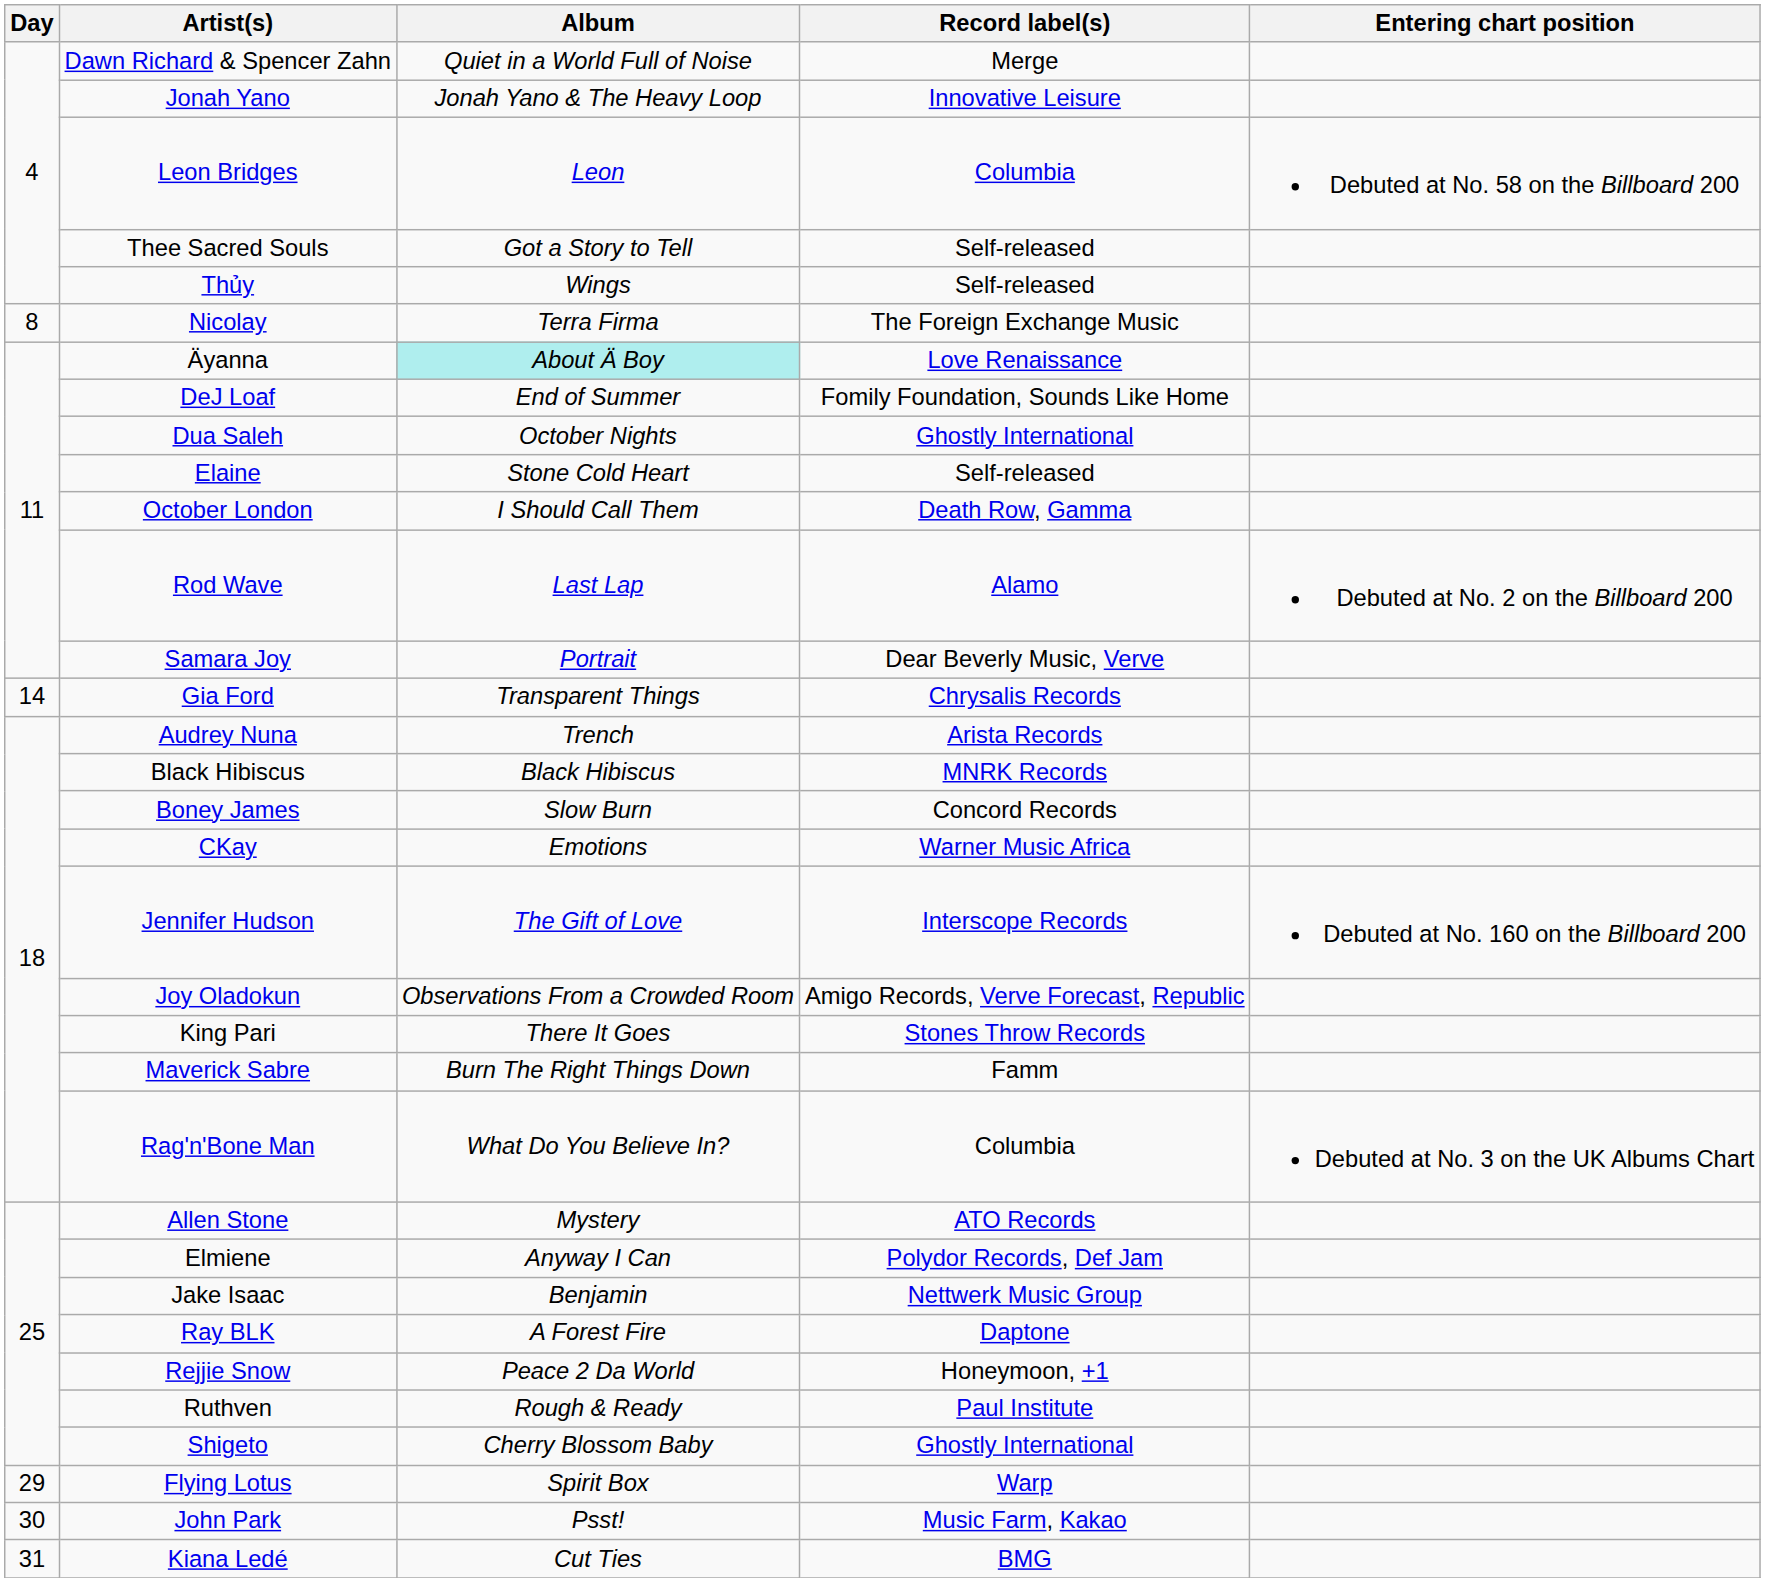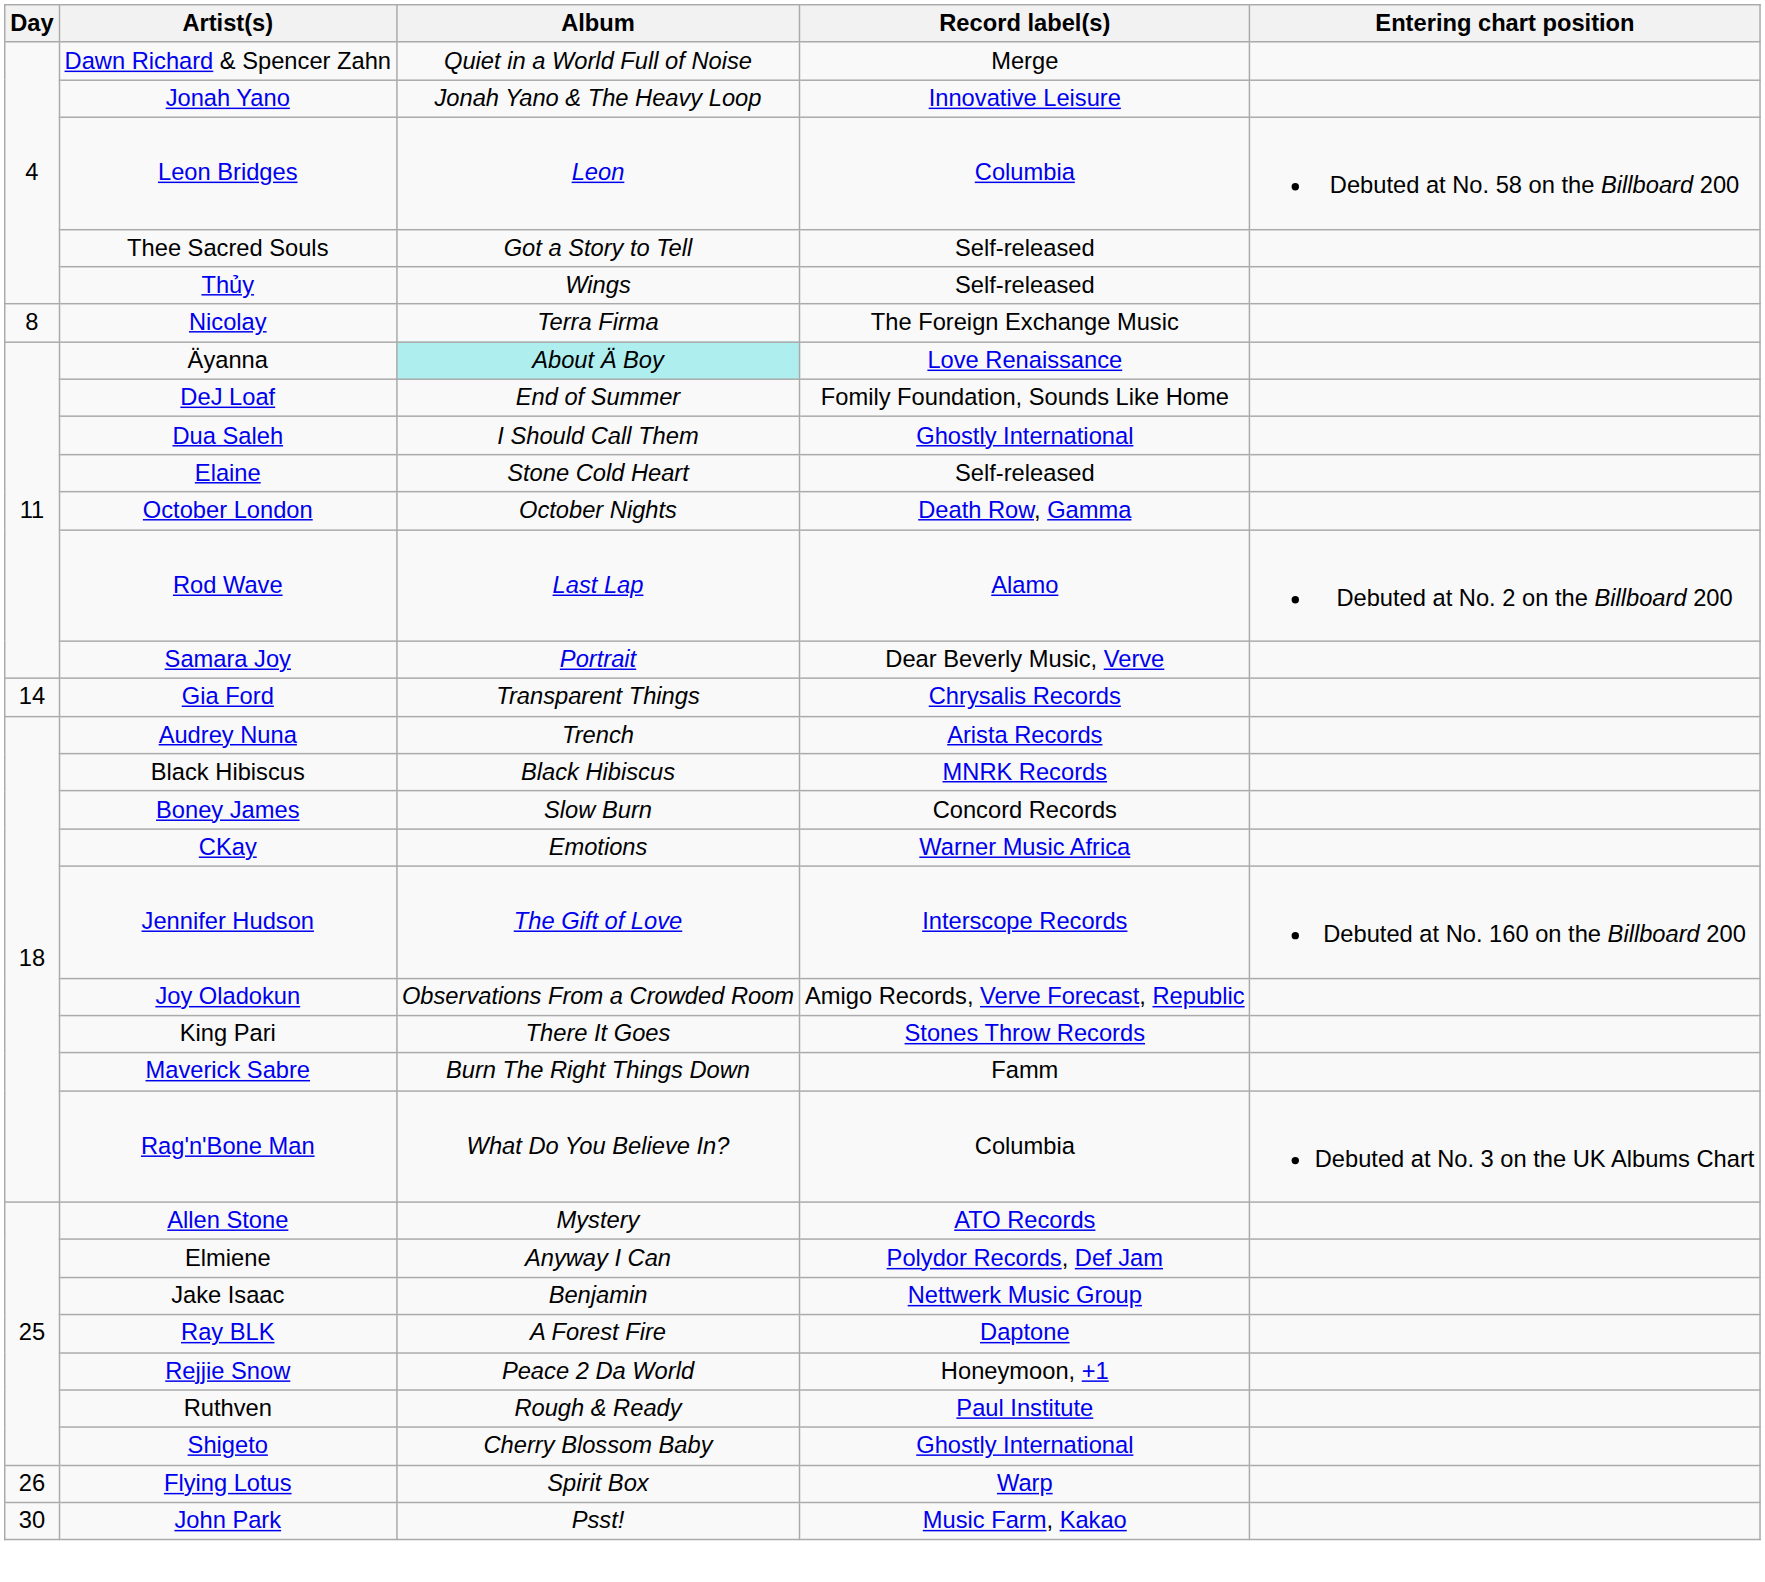Dua Saleh | Album: October Nights -> I Should Call Them
October London | Album: I Should Call Them -> October Nights
Flying Lotus | Day: 29 -> 26
- row: 31 | Kiana Ledé | Cut Ties | BMG
